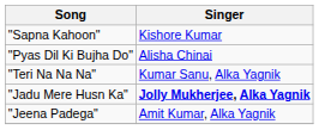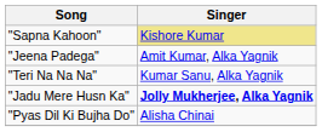"Sapna Kahoon" | Singer: no background -> khaki background
rows swapped: "Jeena Padega" <-> "Pyas Dil Ki Bujha Do"
